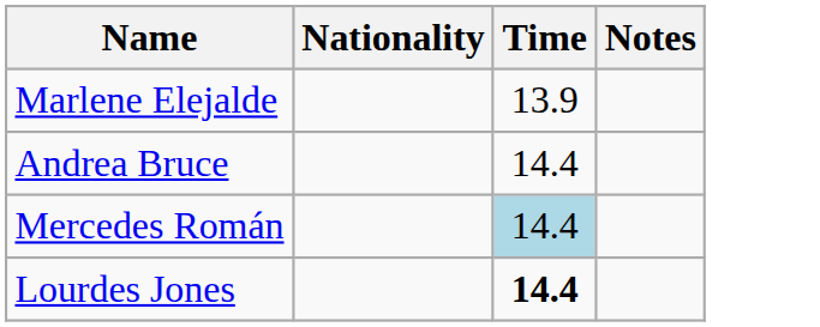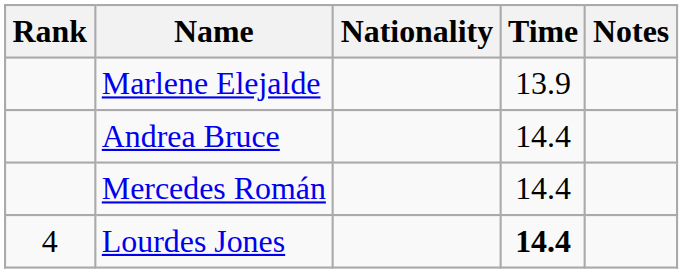+ column: Rank | 4
Mercedes Román | Time: lightblue background -> no background
